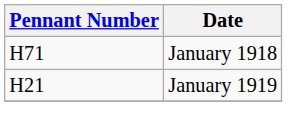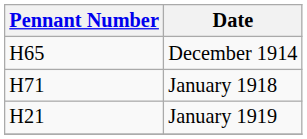+ row: H65 | December 1914
